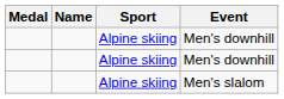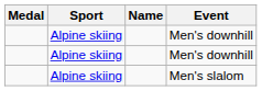columns swapped: Name <-> Sport
